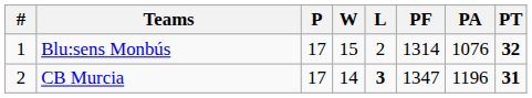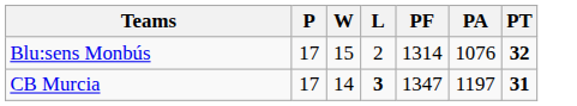- column: # | 1 | 2
CB Murcia | PA: 1196 -> 1197
